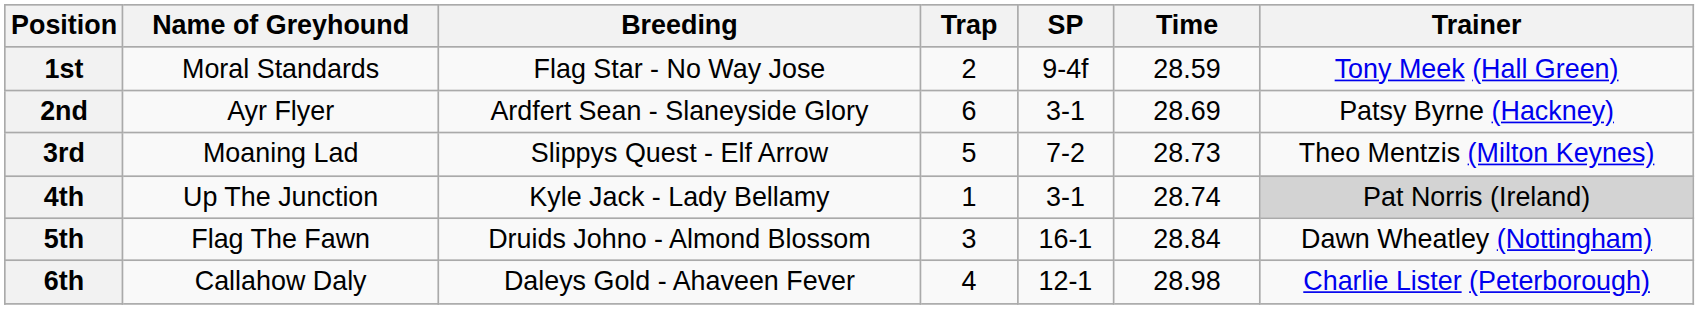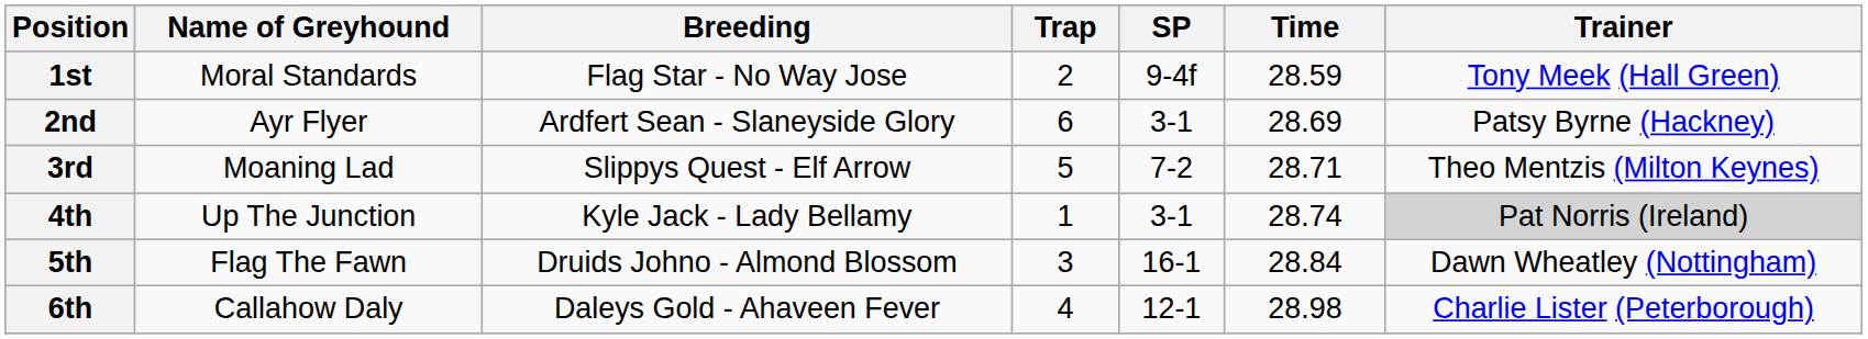3rd | Time: 28.73 -> 28.71
